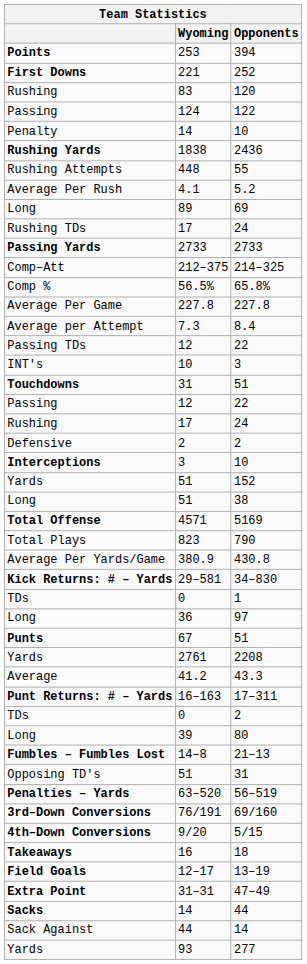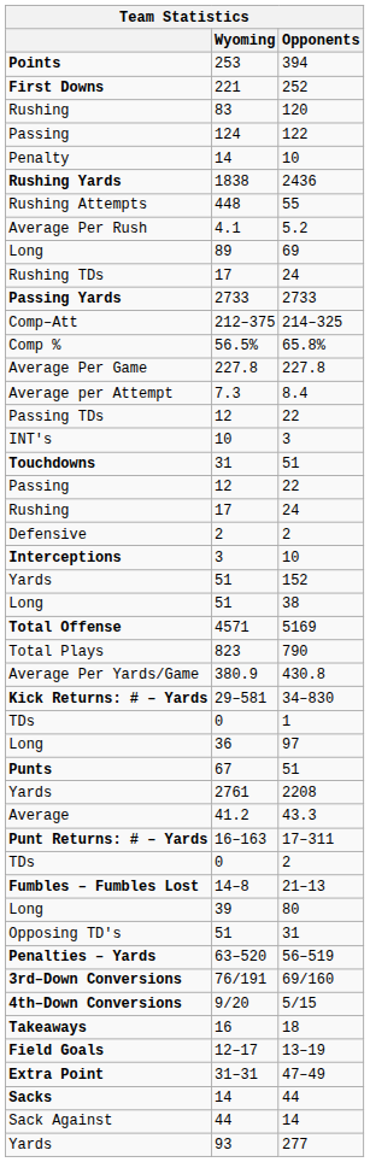rows swapped: 80 <-> 21–13
